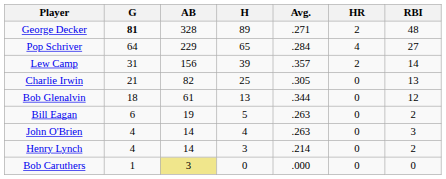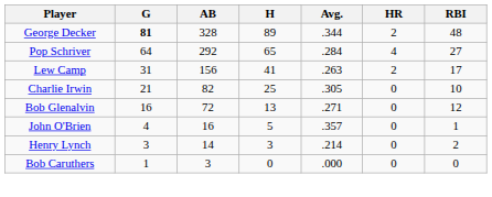George Decker | Avg.: .271 -> .344
Pop Schriver | AB: 229 -> 292
Lew Camp | H: 39 -> 41
Lew Camp | Avg.: .357 -> .263
Lew Camp | RBI: 14 -> 17
Charlie Irwin | RBI: 13 -> 10
Bob Glenalvin | G: 18 -> 16
Bob Glenalvin | AB: 61 -> 72
Bob Glenalvin | Avg.: .344 -> .271
- row: Bill Eagan | 6 | 19 | 5 | .263 | 0 | 2
John O'Brien | AB: 14 -> 16
John O'Brien | H: 4 -> 5
John O'Brien | Avg.: .263 -> .357
John O'Brien | RBI: 3 -> 1
Henry Lynch | G: 4 -> 3
Bob Caruthers | AB: khaki background -> no background
